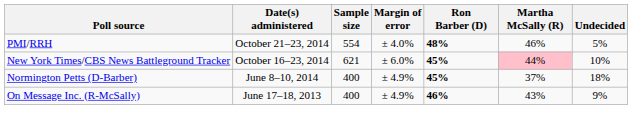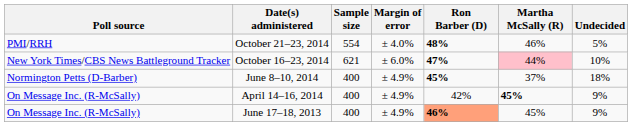October 16–23, 2014 | Ron Barber (D): 45% -> 47%
+ row: On Message Inc. (R-McSally) | April 14–16, 2014 | 400 | ± 4.9% | 42% | 45% | 9%
June 17–18, 2013 | Ron Barber (D): no background -> lightsalmon background
June 17–18, 2013 | Martha McSally (R): 43% -> 45%
